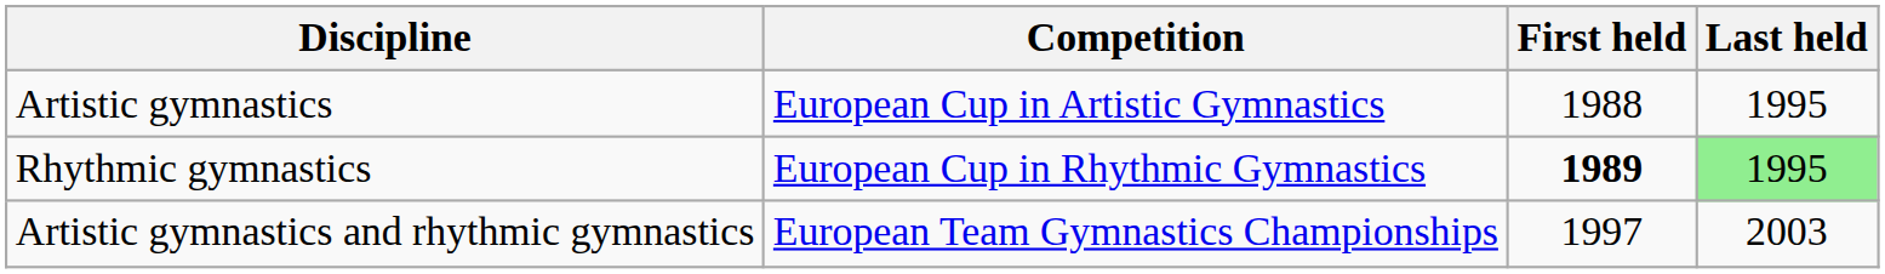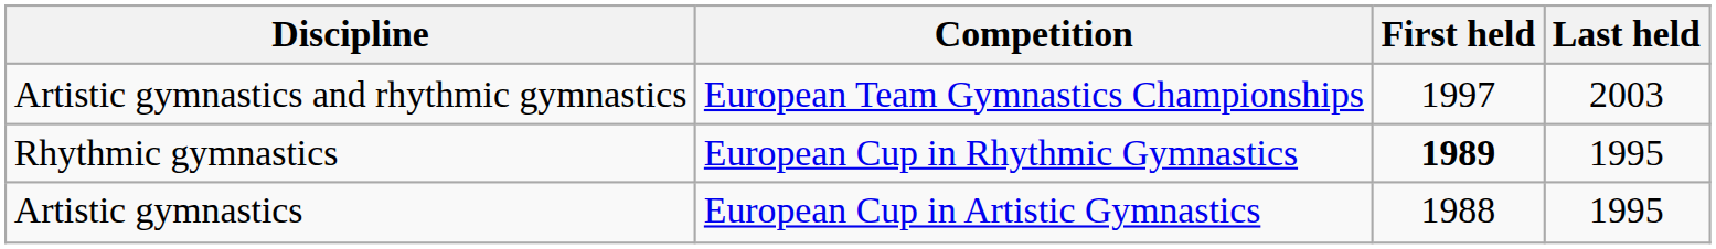rows swapped: Artistic gymnastics <-> Artistic gymnastics and rhythmic gymnastics
Rhythmic gymnastics | Last held: lightgreen background -> no background
